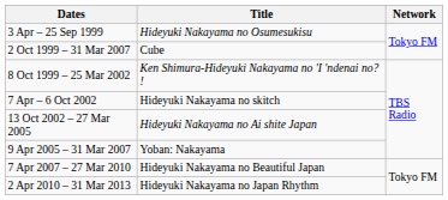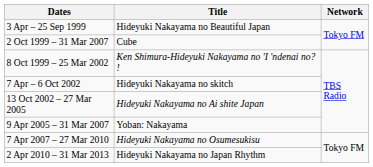3 Apr – 25 Sep 1999 | Title: Hideyuki Nakayama no Osumesukisu -> Hideyuki Nakayama no Beautiful Japan
7 Apr 2007 – 27 Mar 2010 | Title: Hideyuki Nakayama no Beautiful Japan -> Hideyuki Nakayama no Osumesukisu
